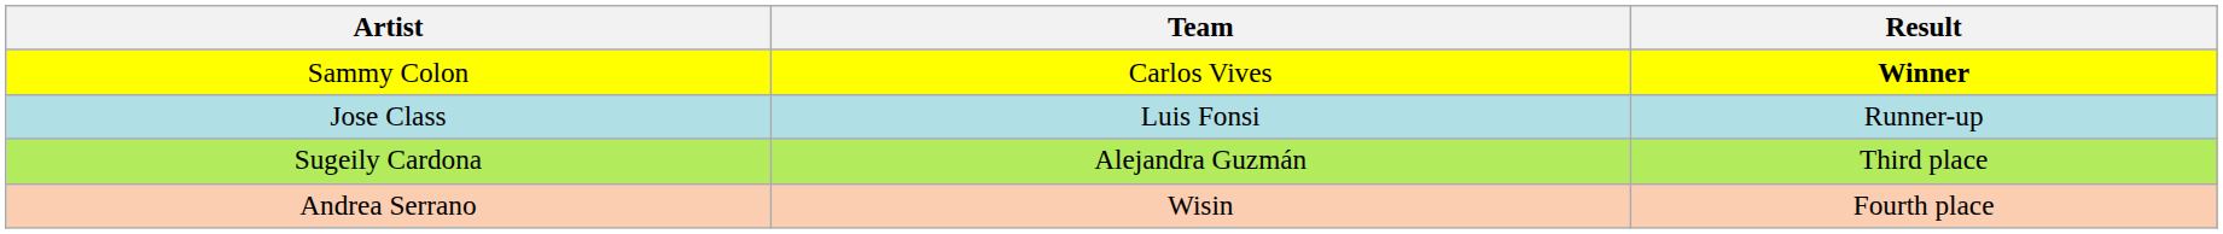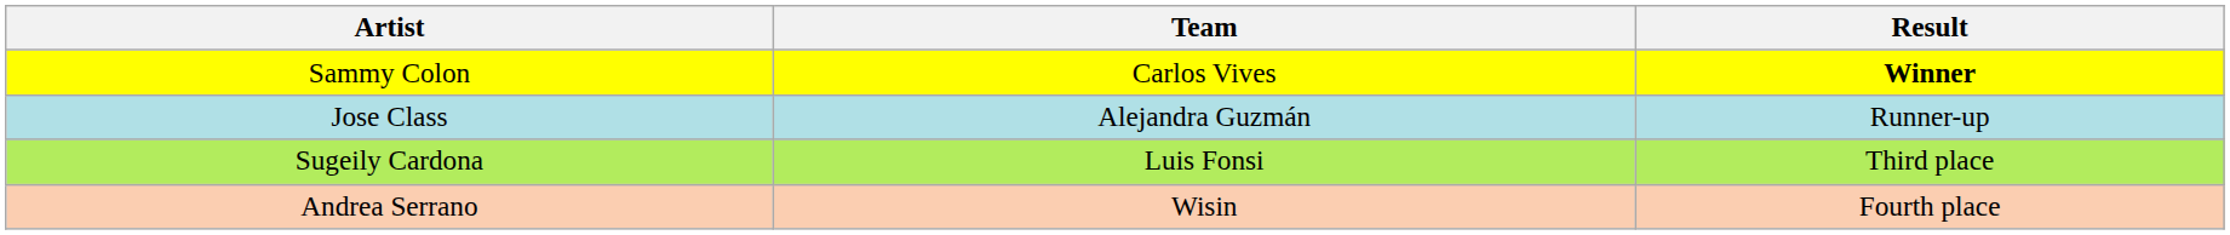Jose Class | Team: Luis Fonsi -> Alejandra Guzmán
Sugeily Cardona | Team: Alejandra Guzmán -> Luis Fonsi
